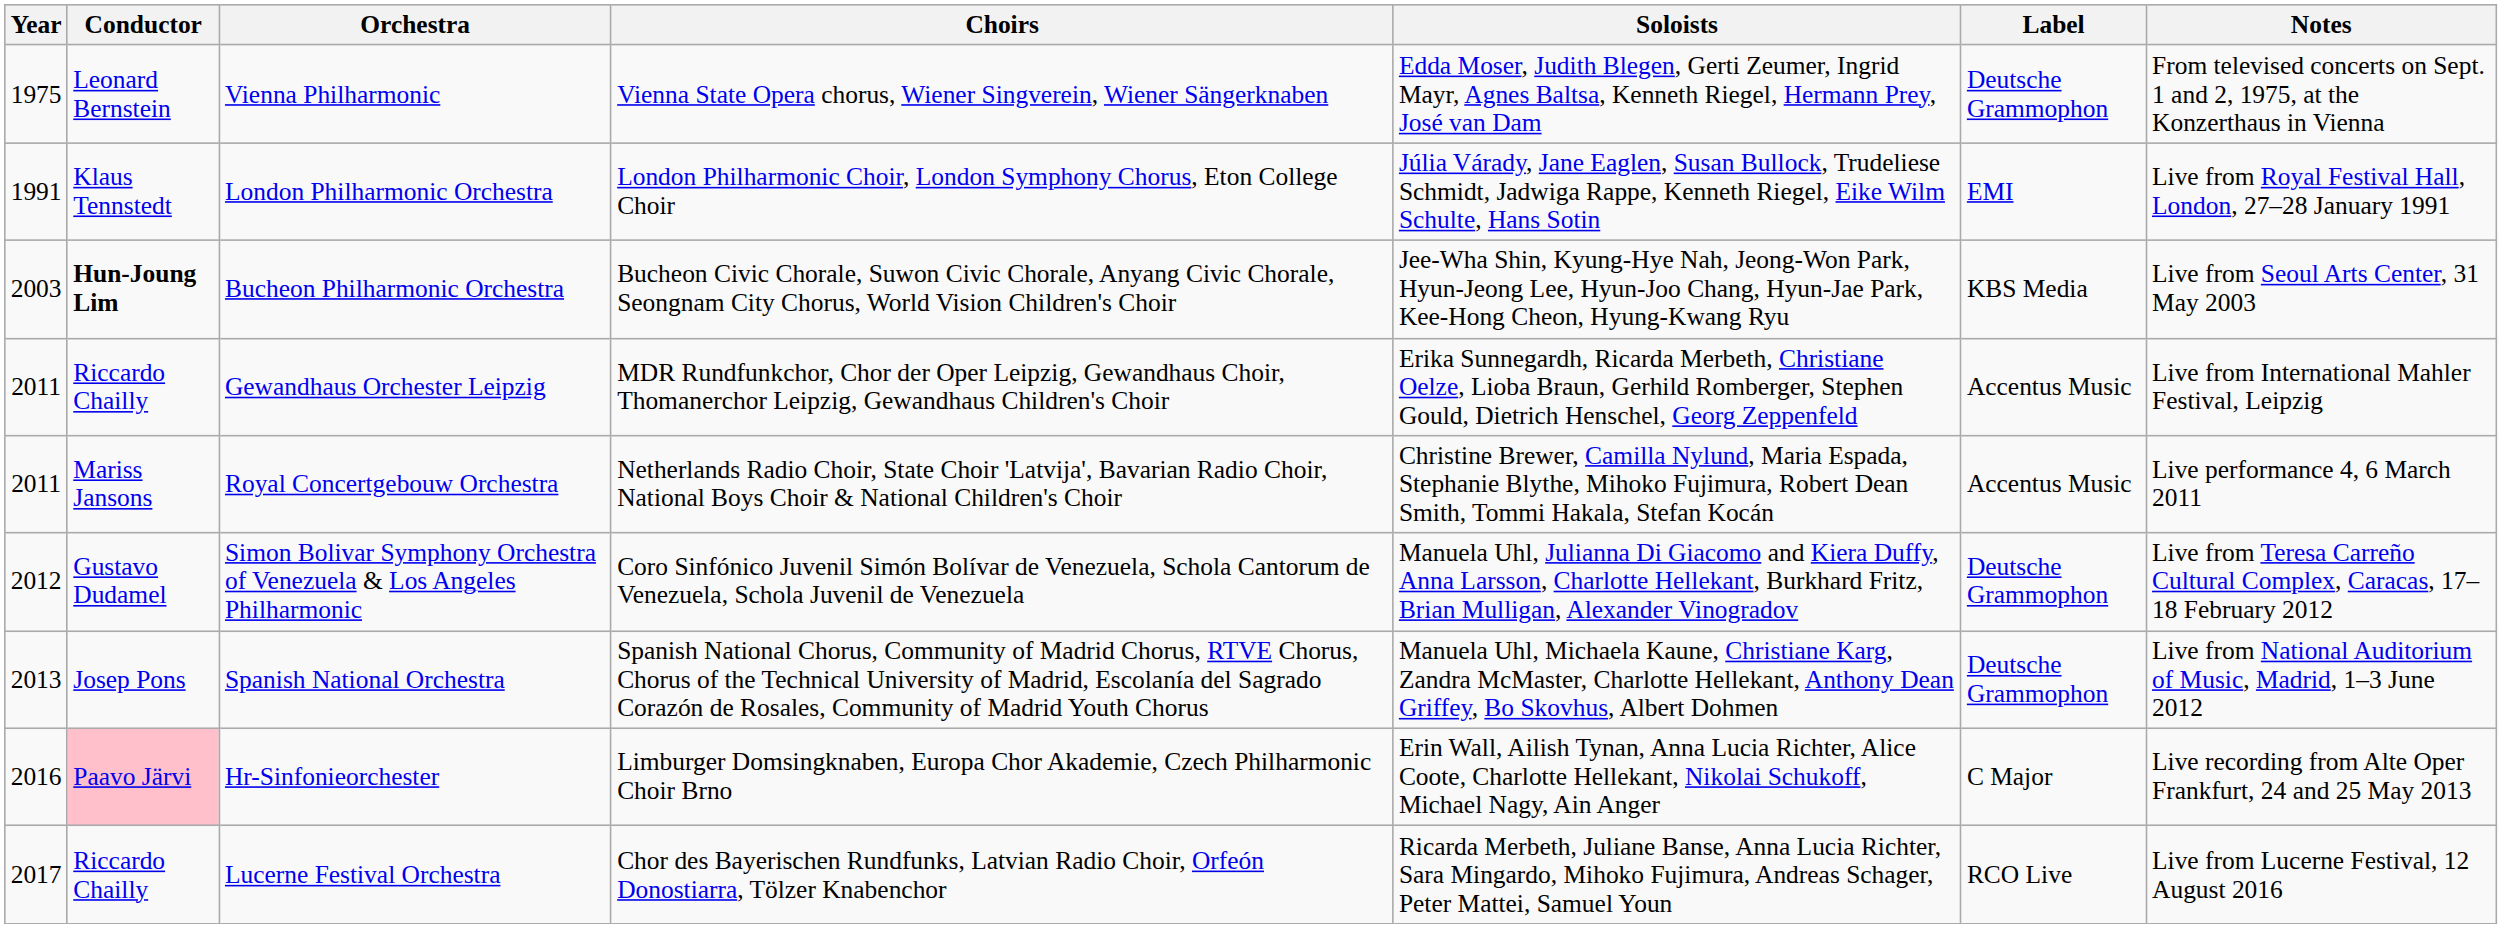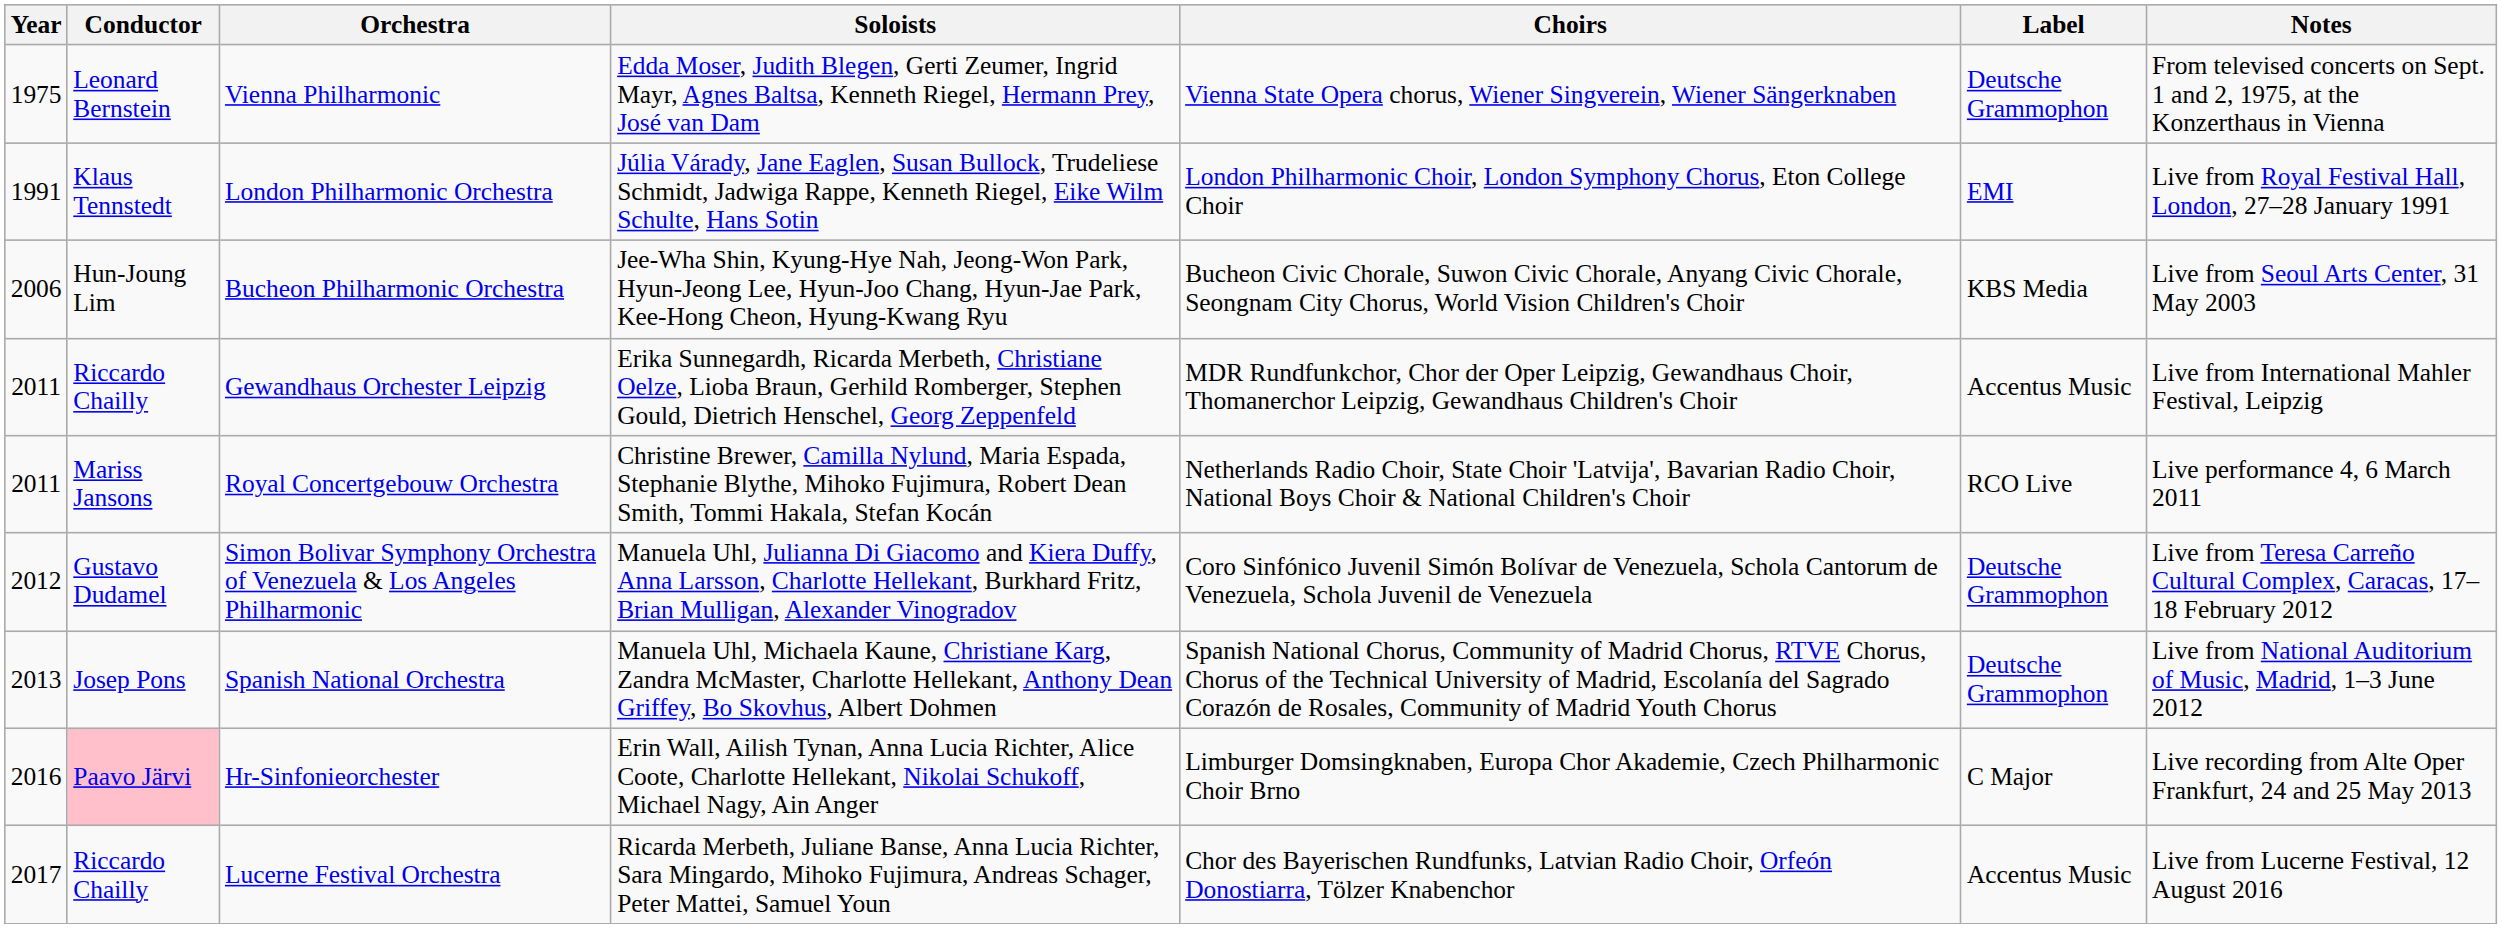columns swapped: Soloists <-> Choirs
Bucheon Philharmonic Orchestra | Year: 2003 -> 2006
Bucheon Philharmonic Orchestra | Conductor: bold -> normal
Royal Concertgebouw Orchestra | Label: Accentus Music -> RCO Live
Lucerne Festival Orchestra | Label: RCO Live -> Accentus Music
